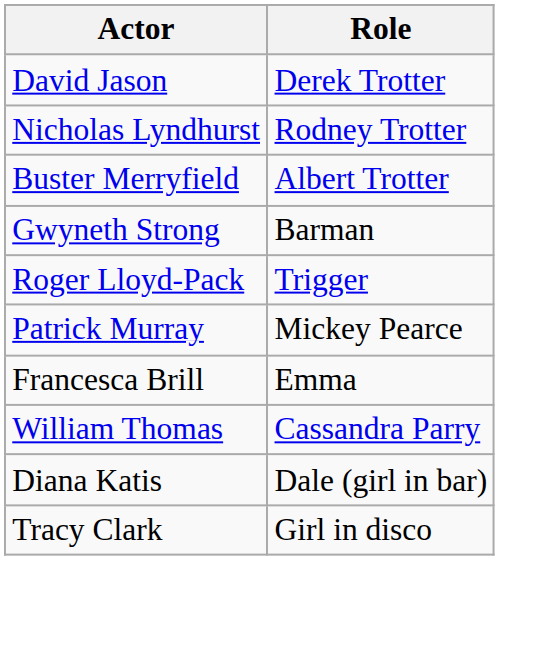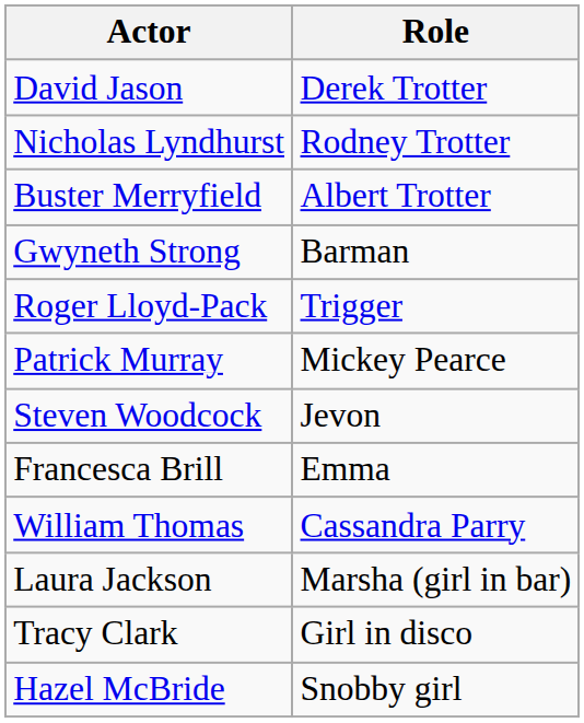+ row: Steven Woodcock | Jevon
- row: Diana Katis | Dale (girl in bar)
+ row: Laura Jackson | Marsha (girl in bar)
+ row: Hazel McBride | Snobby girl
